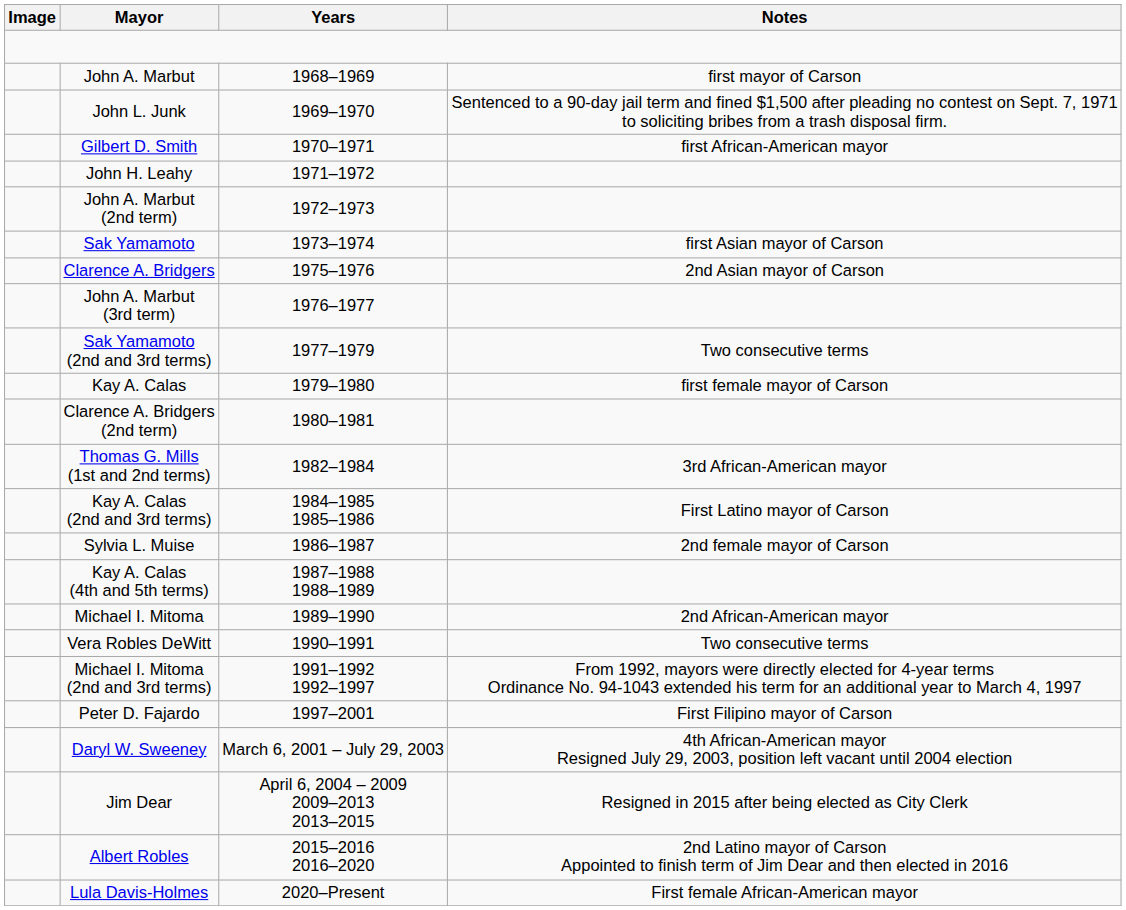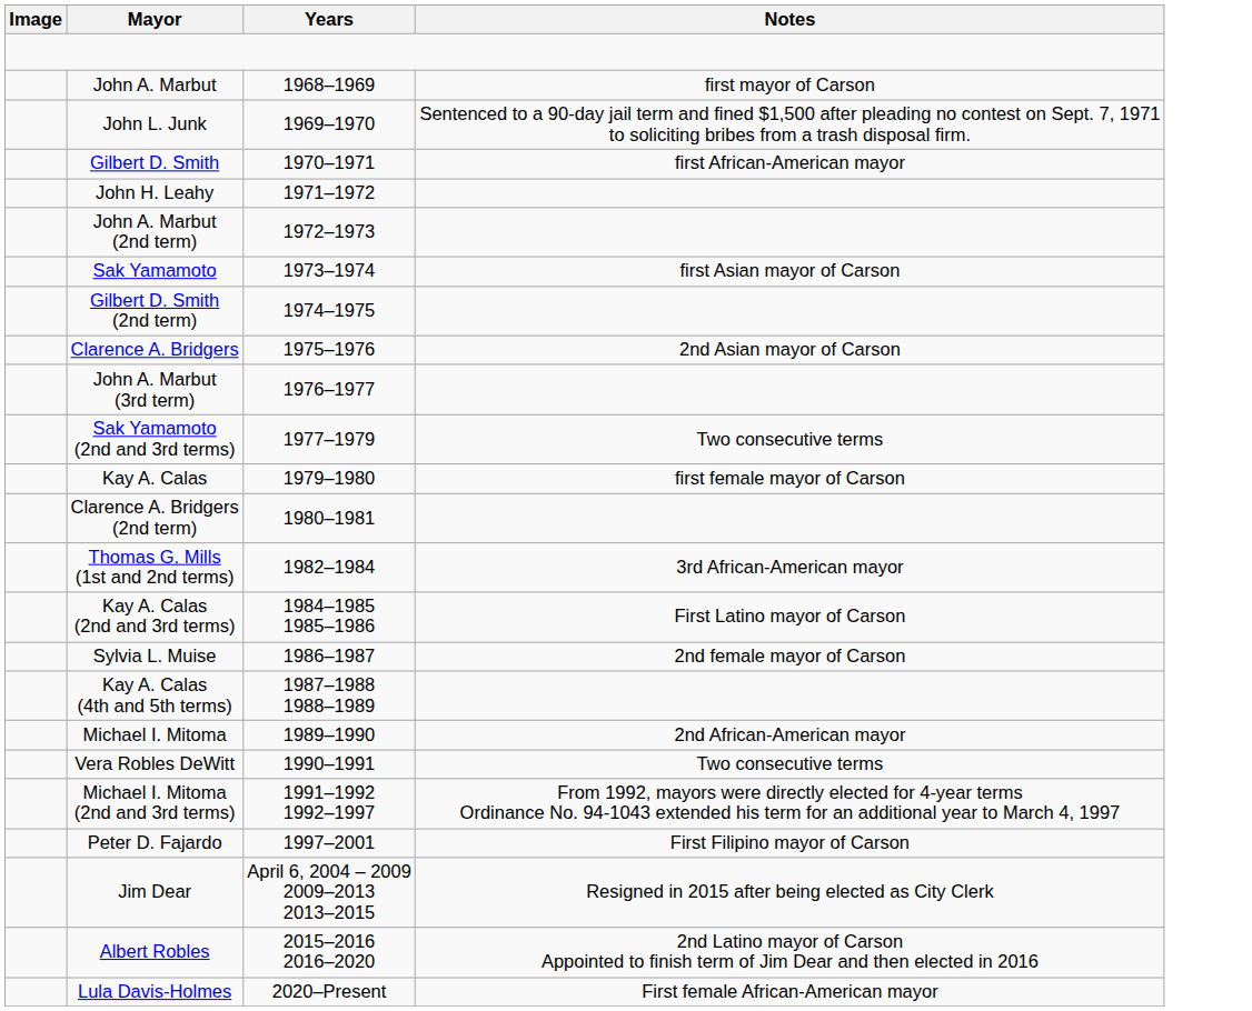+ row: Gilbert D. Smith (2nd term) | 1974–1975
- row: Daryl W. Sweeney | March 6, 2001 – July 29, 2003 | 4th African-American mayor Resigned July 29, 2003, position left vacant until 2004 election
